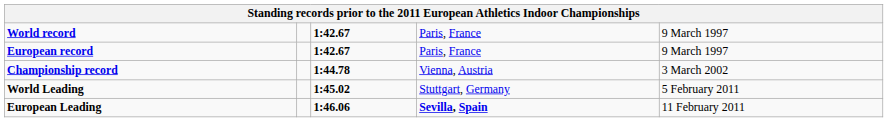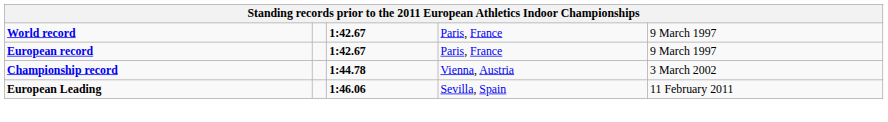- row: World Leading | 1:45.02 | Stuttgart, Germany | 5 February 2011
European Leading | column 4: bold -> normal
